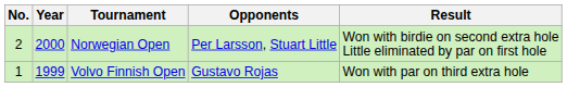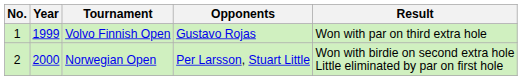rows swapped: Volvo Finnish Open <-> Norwegian Open
